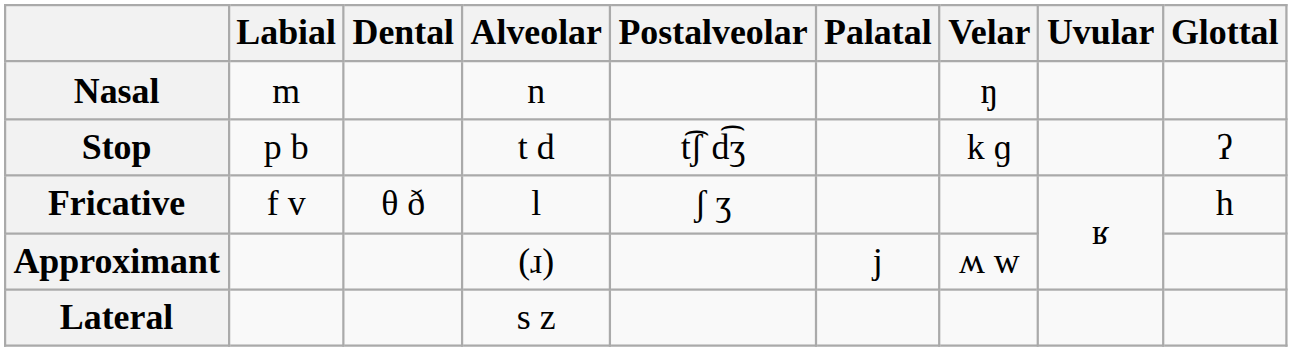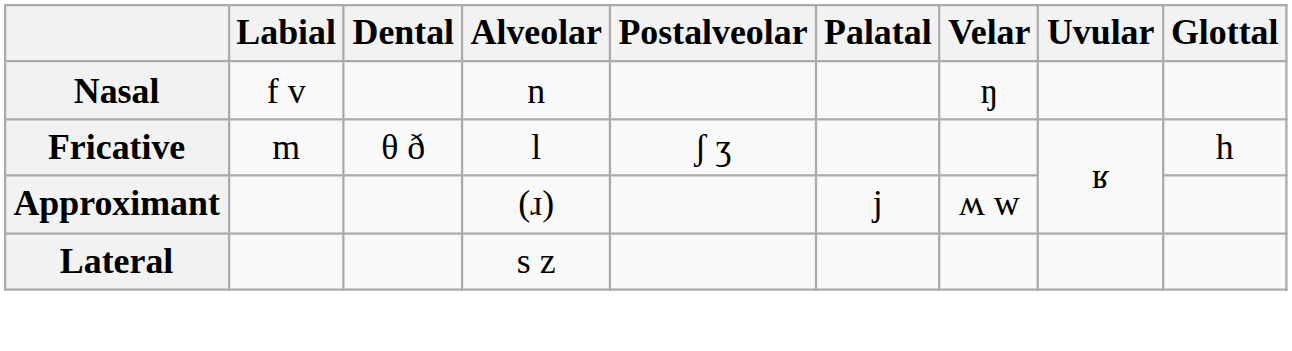Nasal | Labial: m -> f v
- row: Stop | p b | t d | t͡ʃ d͡ʒ | k ɡ | ʔ
Fricative | Labial: f v -> m
